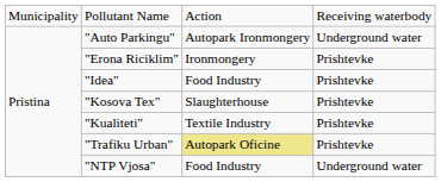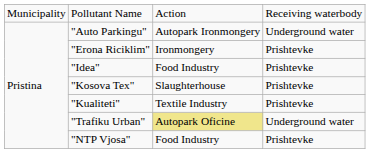"Trafiku Urban" | column 4: Prishtevke -> Underground water
"NTP Vjosa" | column 4: Underground water -> Prishtevke
